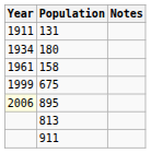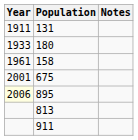180 | Year: 1934 -> 1933
675 | Year: 1999 -> 2001
